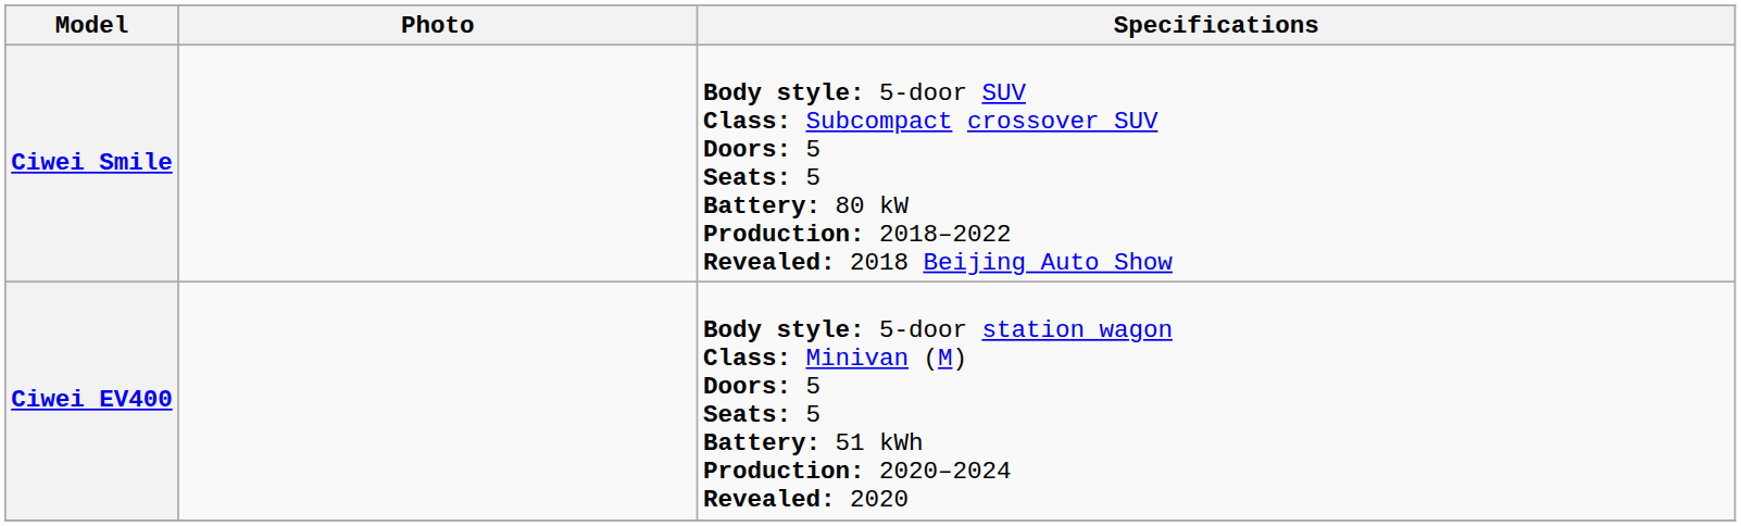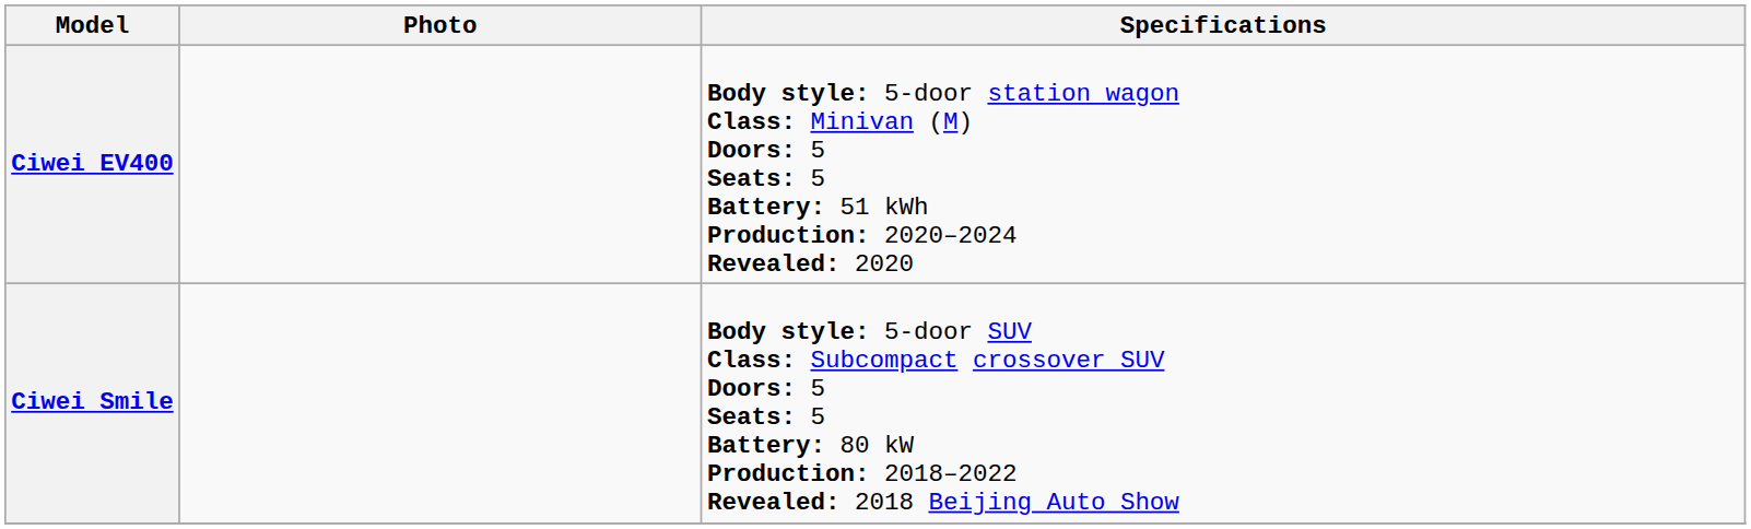rows swapped: Ciwei EV400 <-> Ciwei Smile
